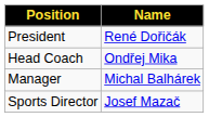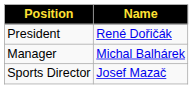- row: Head Coach | Ondřej Mika
